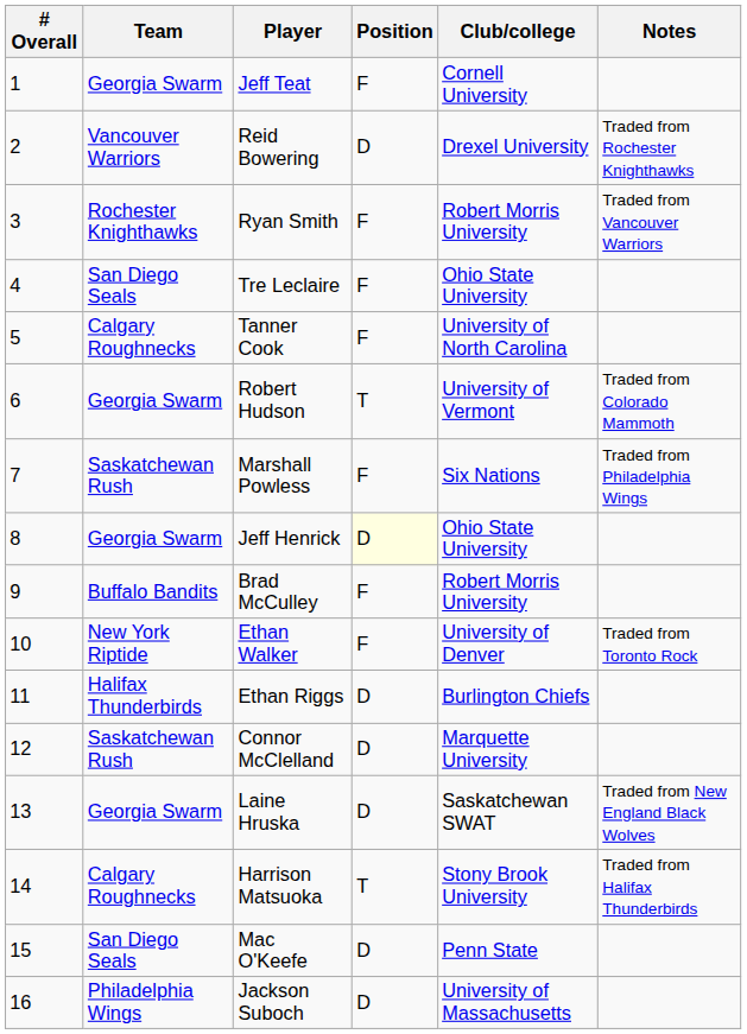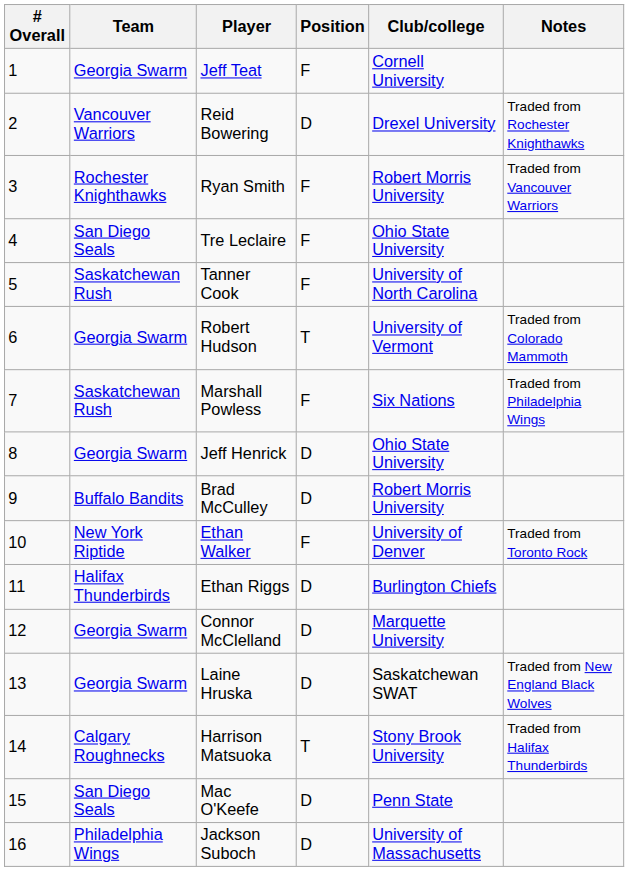Tanner Cook | Team: Calgary Roughnecks -> Saskatchewan Rush
Jeff Henrick | Position: lightyellow background -> no background
Brad McCulley | Position: F -> D
Connor McClelland | Team: Saskatchewan Rush -> Georgia Swarm
